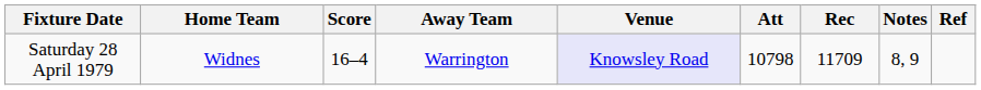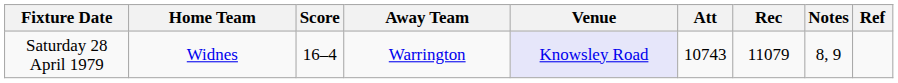Saturday 28 April 1979 | Att: 10798 -> 10743
Saturday 28 April 1979 | Rec: 11709 -> 11079
